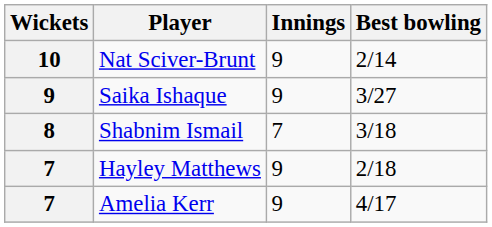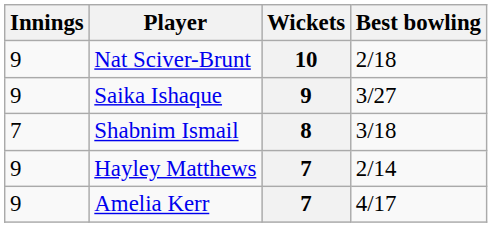columns swapped: Wickets <-> Innings
Nat Sciver-Brunt | Best bowling: 2/14 -> 2/18
Hayley Matthews | Best bowling: 2/18 -> 2/14
